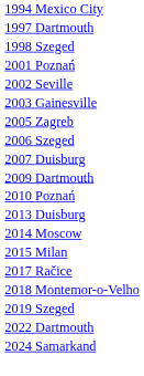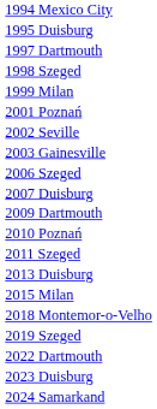+ row: 1995 Duisburg
+ row: 1999 Milan
- row: 2005 Zagreb
+ row: 2011 Szeged
- row: 2014 Moscow
- row: 2017 Račice
+ row: 2023 Duisburg
